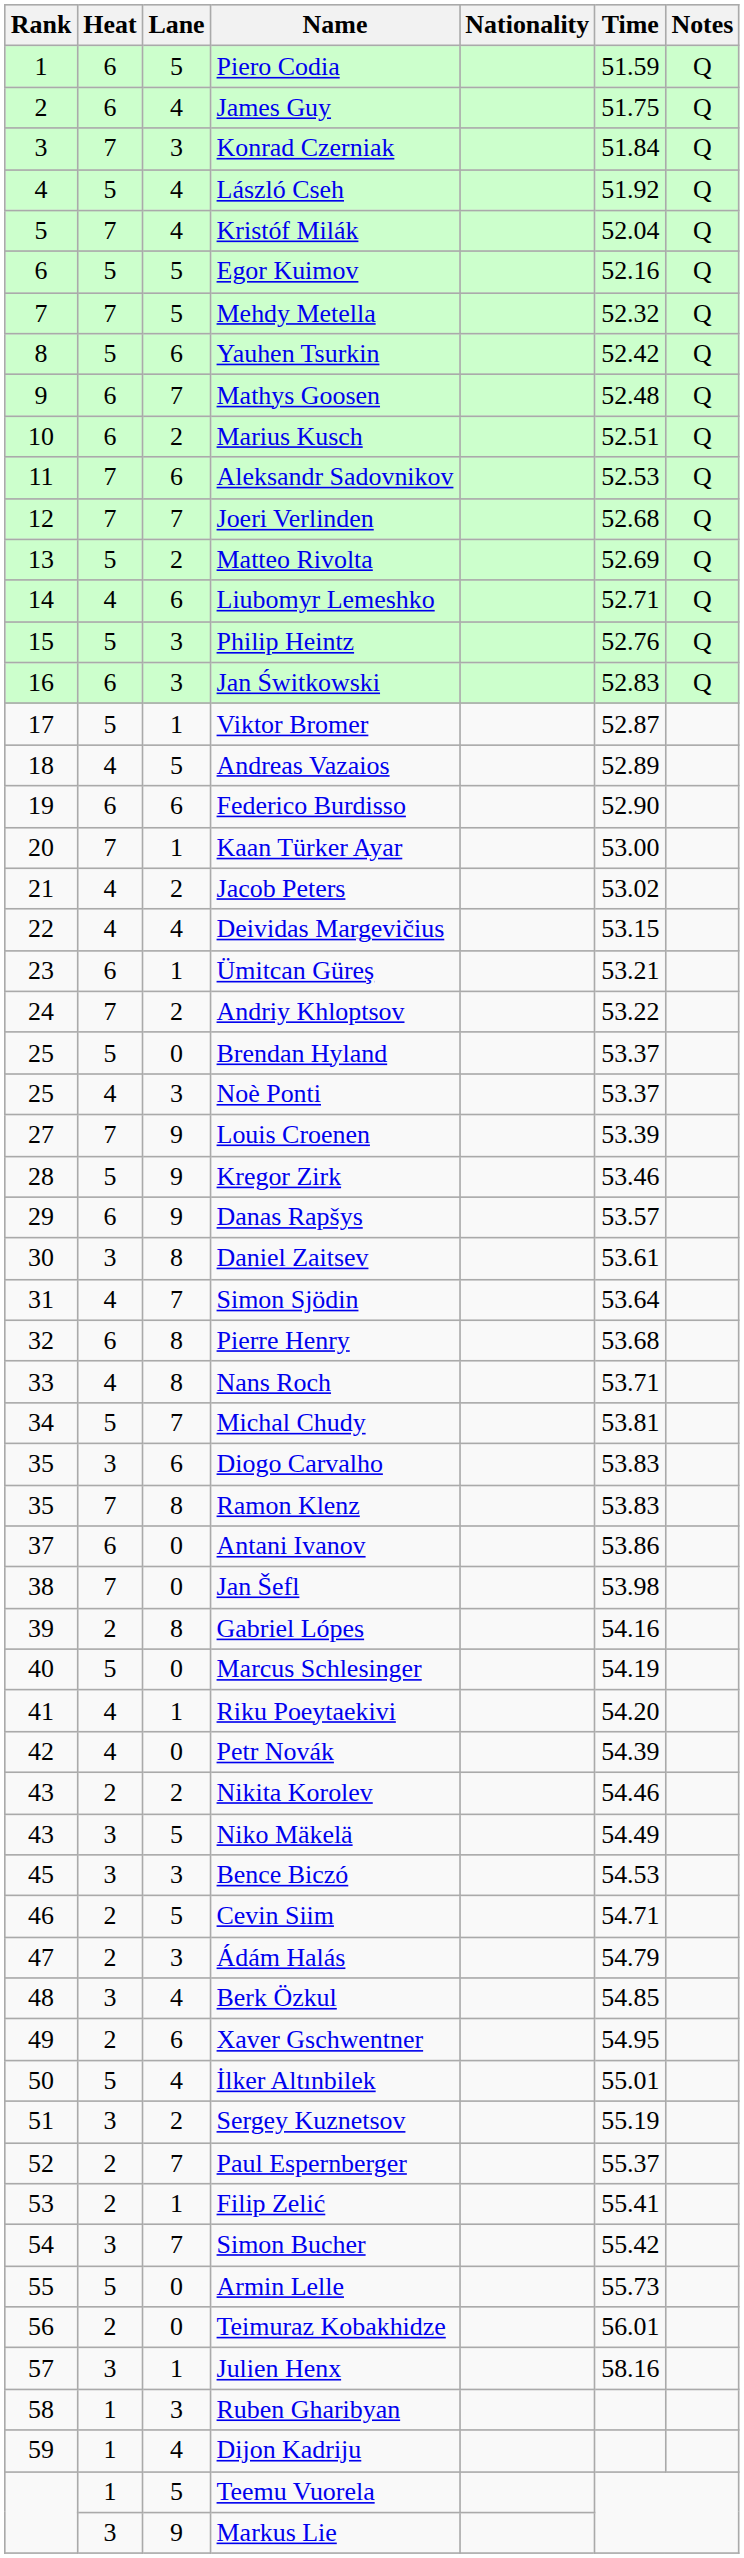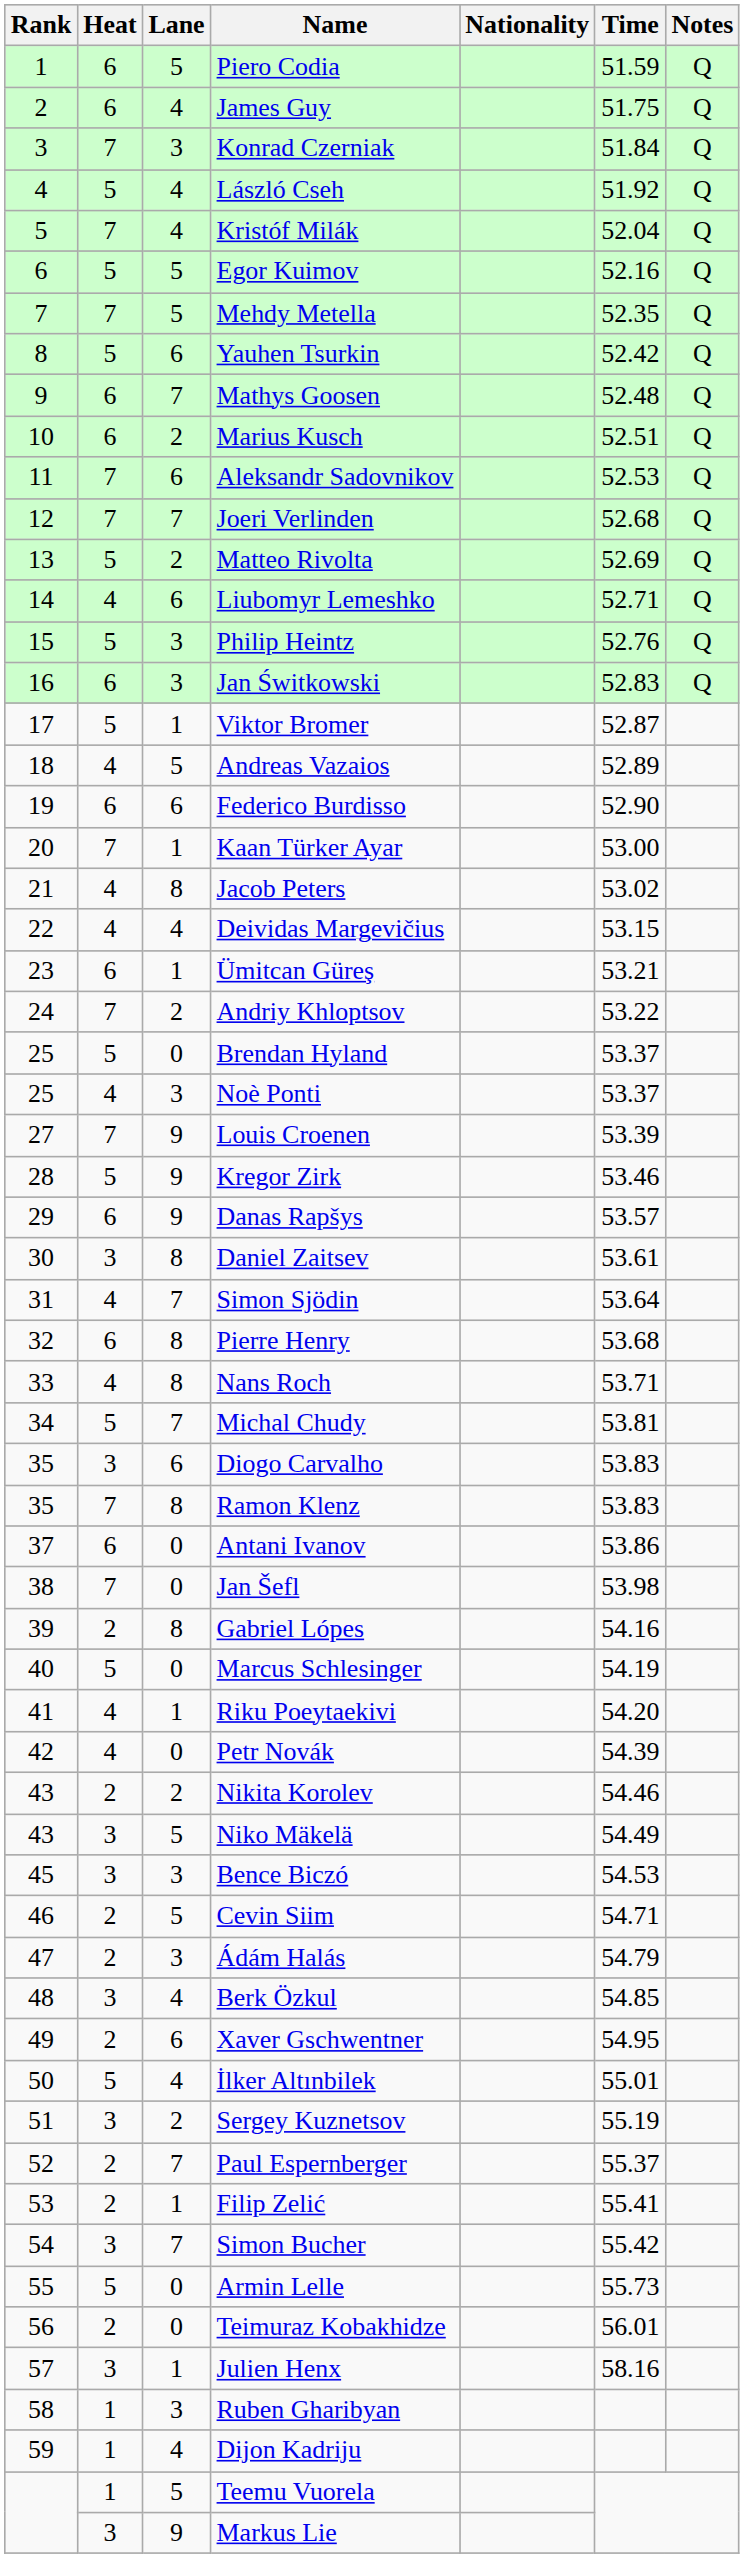Mehdy Metella | Time: 52.32 -> 52.35
Jacob Peters | Lane: 2 -> 8
